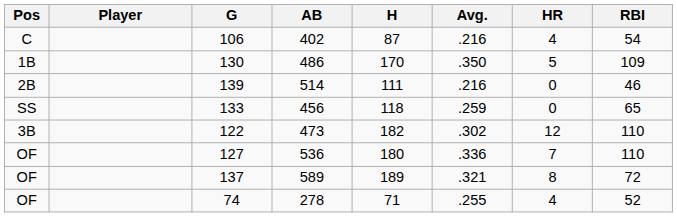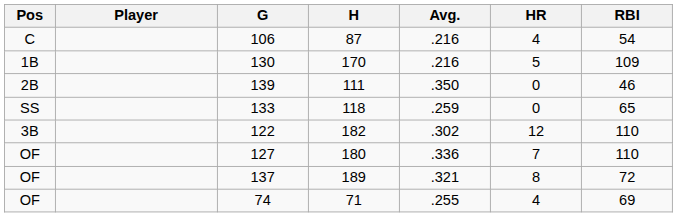- column: AB | 402 | 486 | 514 | 456 | 473 | 536 | 589 | 278
130 | Avg.: .350 -> .216
139 | Avg.: .216 -> .350
74 | RBI: 52 -> 69
